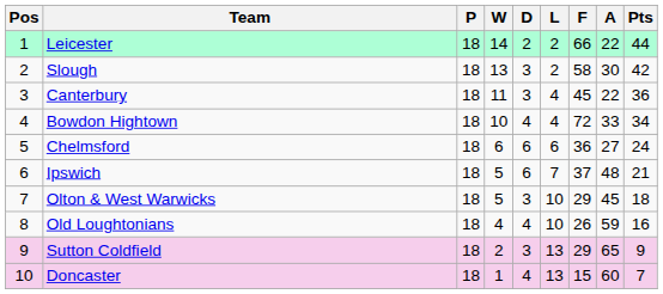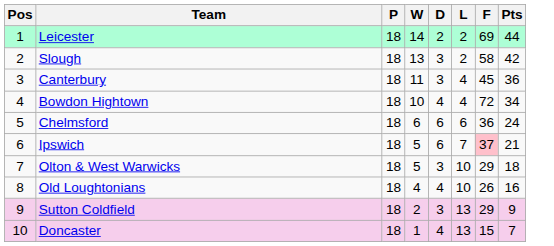- column: A | 22 | 30 | 22 | 33 | 27 | 48 | 45 | 59 | 65 | 60
Leicester | F: 66 -> 69
Ipswich | F: no background -> pink background
